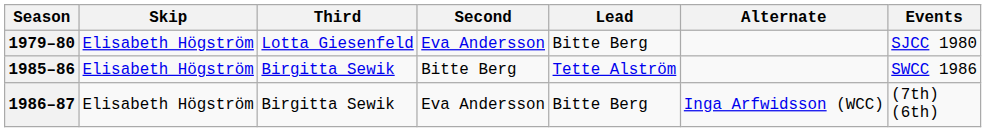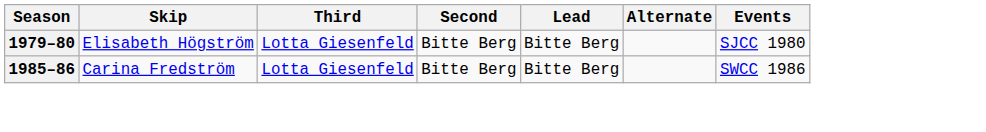1979–80 | Second: Eva Andersson -> Bitte Berg
1985–86 | Skip: Elisabeth Högström -> Carina Fredström
1985–86 | Third: Birgitta Sewik -> Lotta Giesenfeld
1985–86 | Lead: Tette Alström -> Bitte Berg
- row: 1986–87 | Elisabeth Högström | Birgitta Sewik | Eva Andersson | Bitte Berg | Inga Arfwidsson (WCC) | (7th) (6th)
